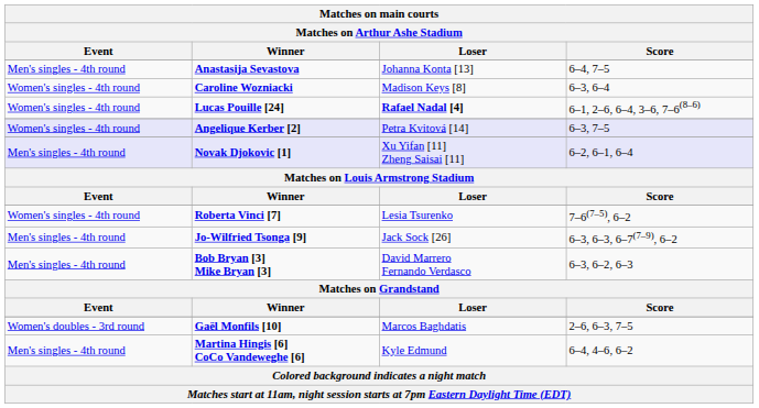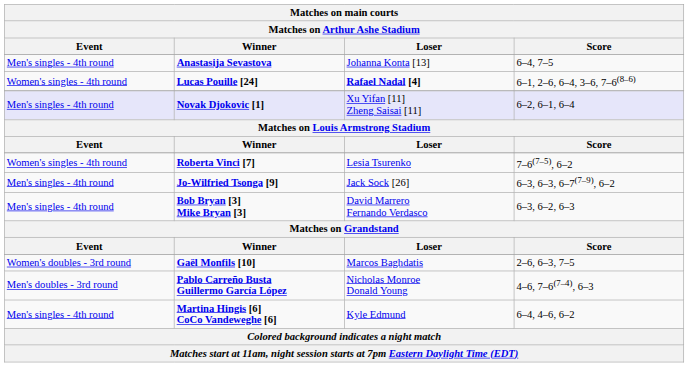- row: Women's singles - 4th round | Caroline Wozniacki | Madison Keys [8] | 6–3, 6–4
- row: Women's singles - 4th round | Angelique Kerber [2] | Petra Kvitová [14] | 6–3, 7–5
+ row: Men's doubles - 3rd round | Pablo Carreño Busta Guillermo García López | Nicholas Monroe Donald Young | 4–6, 7–6(7–4), 6–3
